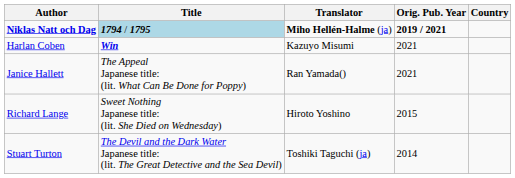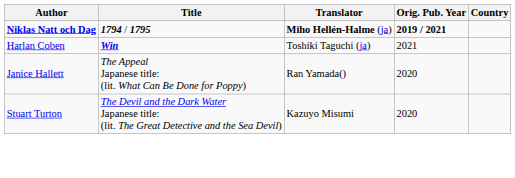Niklas Natt och Dag | Title: lightblue background -> no background
Harlan Coben | Translator: Kazuyo Misumi -> Toshiki Taguchi (ja)
Janice Hallett | Orig. Pub. Year: 2021 -> 2020
- row: Richard Lange | Sweet Nothing Japanese title: (lit. She Died on Wednesday) | Hiroto Yoshino | 2015
Stuart Turton | Translator: Toshiki Taguchi (ja) -> Kazuyo Misumi
Stuart Turton | Orig. Pub. Year: 2014 -> 2020
